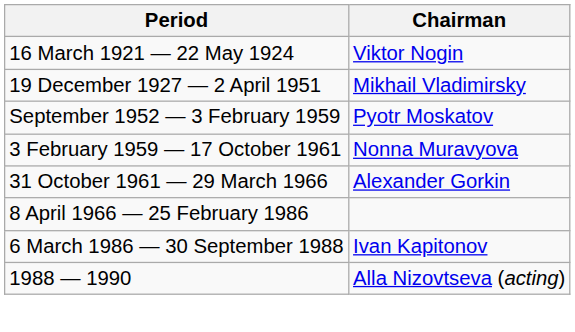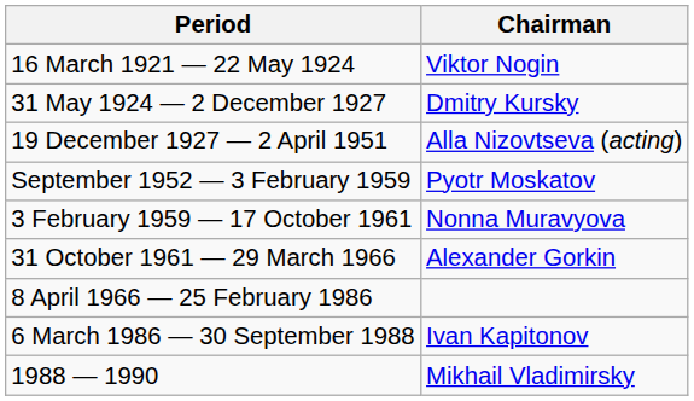+ row: 31 May 1924 — 2 December 1927 | Dmitry Kursky
19 December 1927 — 2 April 1951 | Chairman: Mikhail Vladimirsky -> Alla Nizovtseva (acting)
1988 — 1990 | Chairman: Alla Nizovtseva (acting) -> Mikhail Vladimirsky
